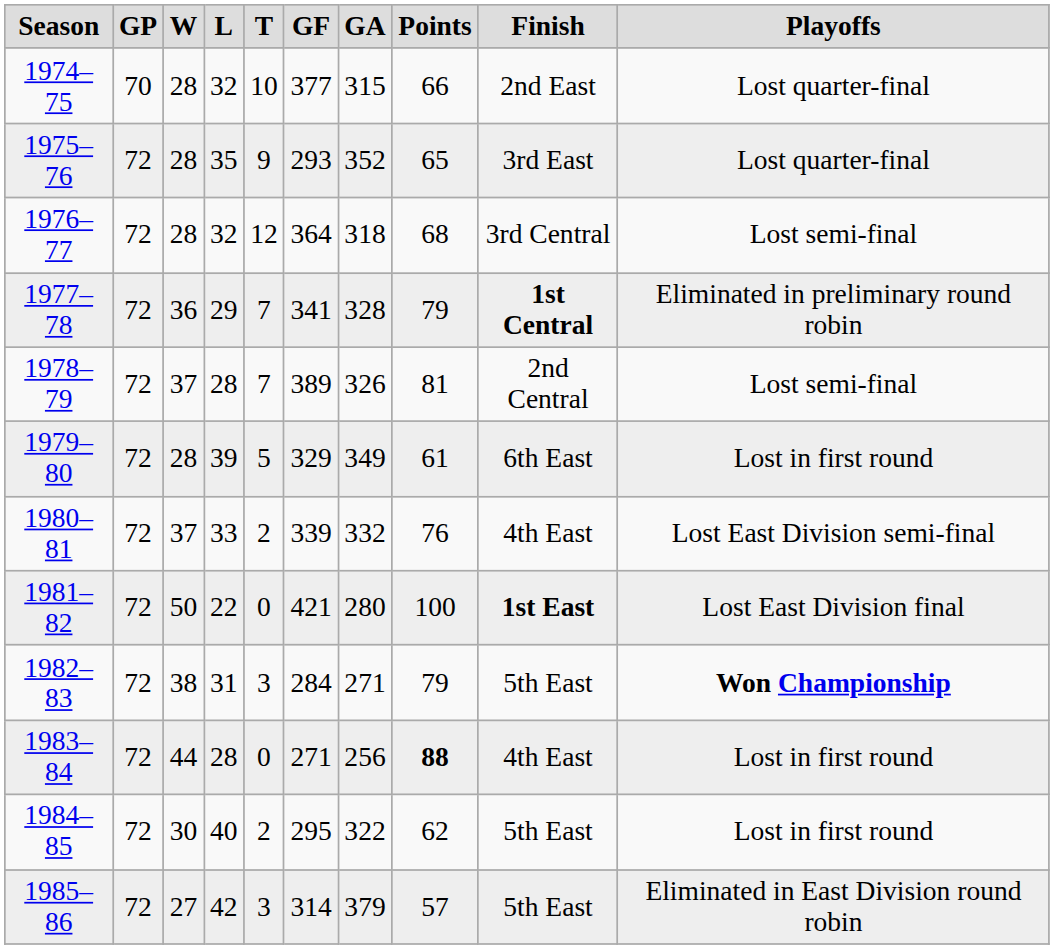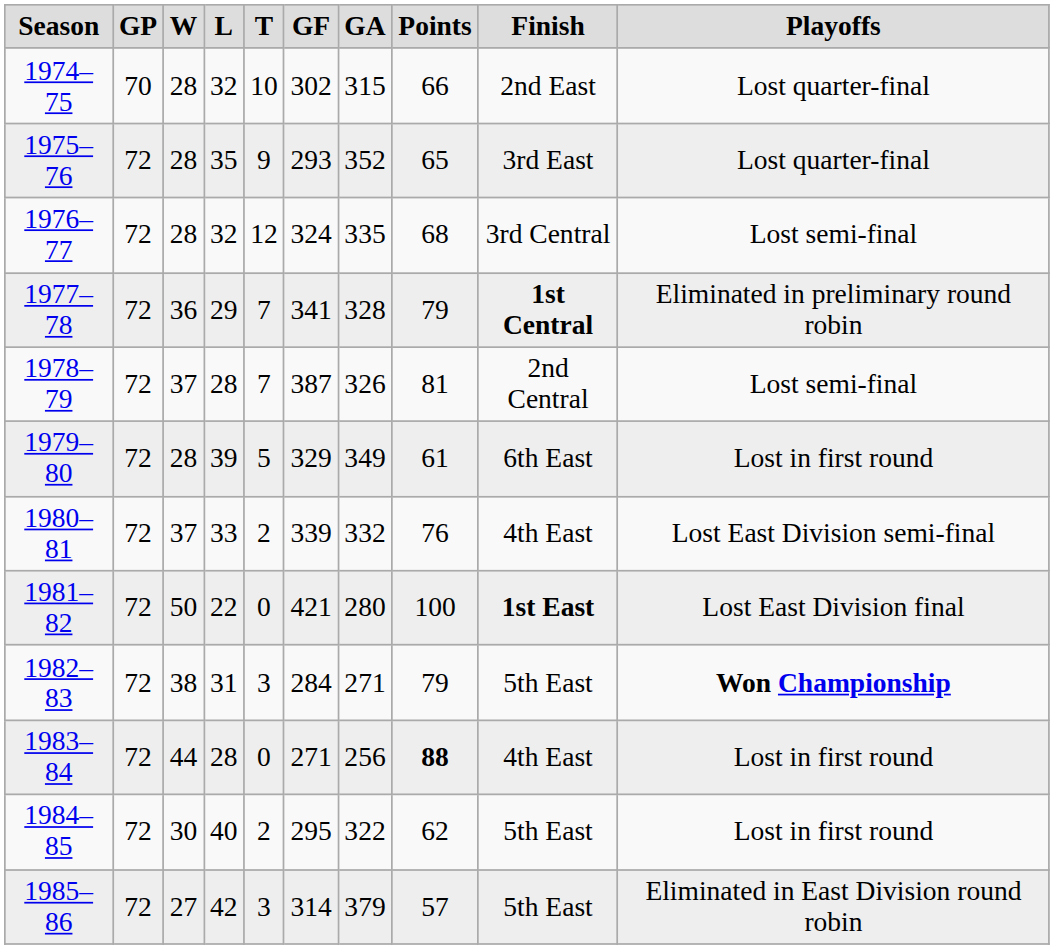1974–75 | GF: 377 -> 302
1976–77 | GF: 364 -> 324
1976–77 | GA: 318 -> 335
1978–79 | GF: 389 -> 387
